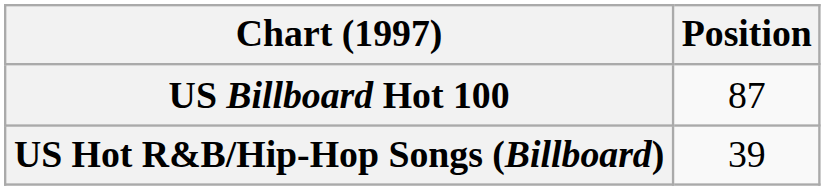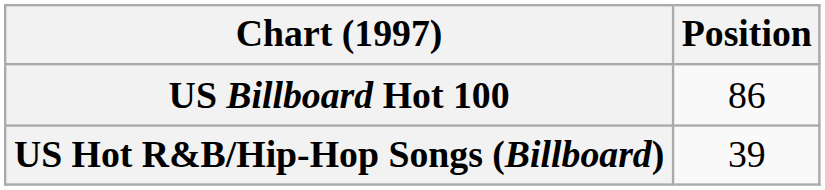US Billboard Hot 100 | Position: 87 -> 86
